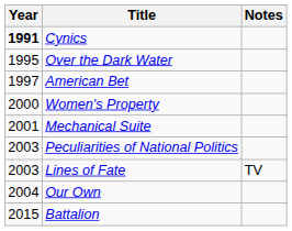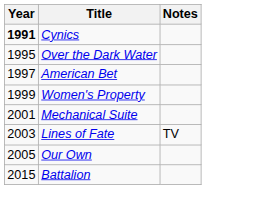Women's Property | Year: 2000 -> 1999
- row: 2003 | Peculiarities of National Politics
Our Own | Year: 2004 -> 2005
